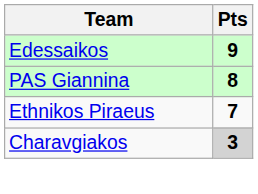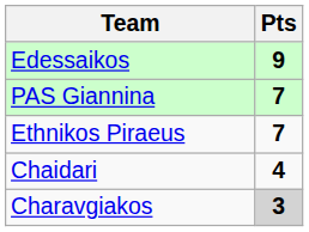PAS Giannina | Pts: 8 -> 7
+ row: Chaidari | 4
